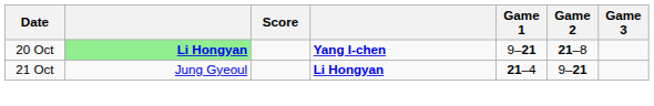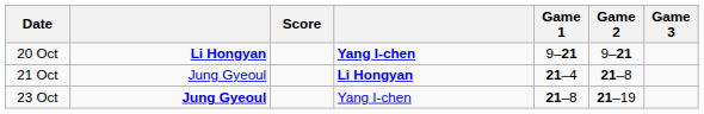20 Oct | column 2: lightgreen background -> no background
20 Oct | Game 2: 21–8 -> 9–21
21 Oct | Game 2: 9–21 -> 21–8
+ row: 23 Oct | Jung Gyeoul | Yang I-chen | 21–8 | 21–19
